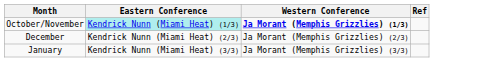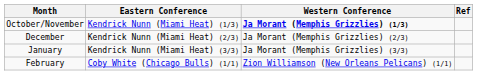October/November | Eastern Conference: paleturquoise background -> no background
+ row: February | Coby White (Chicago Bulls) (1/1) | Zion Williamson (New Orleans Pelicans) (1/1)
